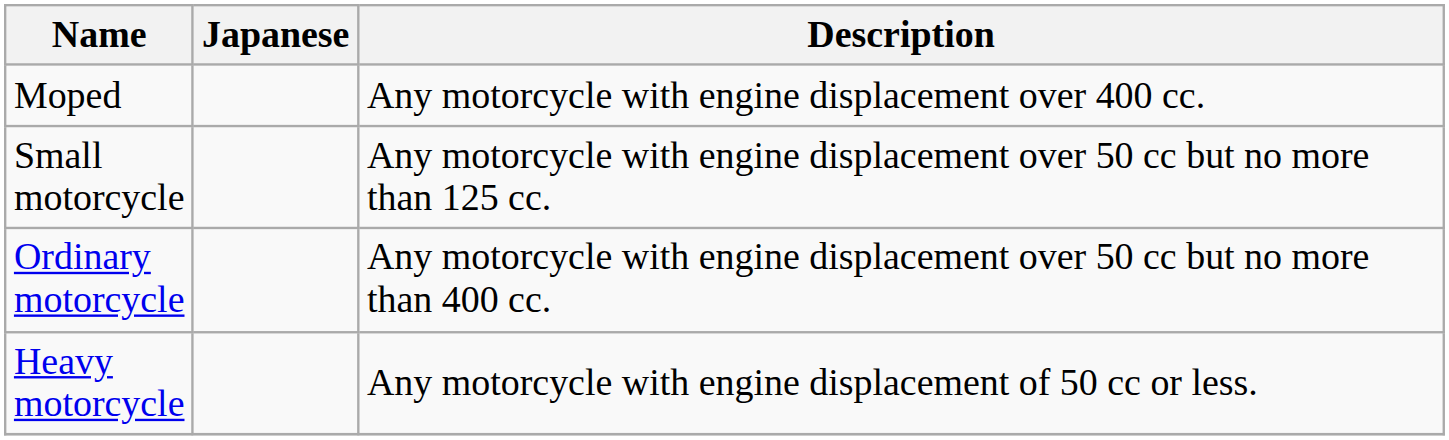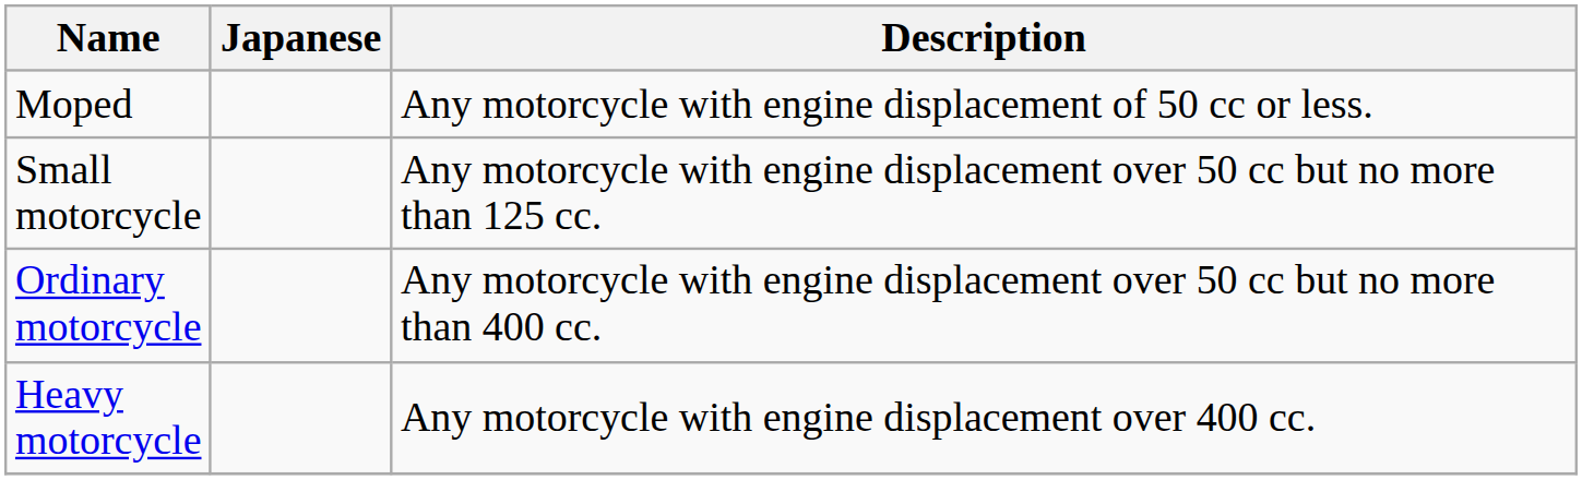Moped | Description: Any motorcycle with engine displacement over 400 cc. -> Any motorcycle with engine displacement of 50 cc or less.
Heavy motorcycle | Description: Any motorcycle with engine displacement of 50 cc or less. -> Any motorcycle with engine displacement over 400 cc.
